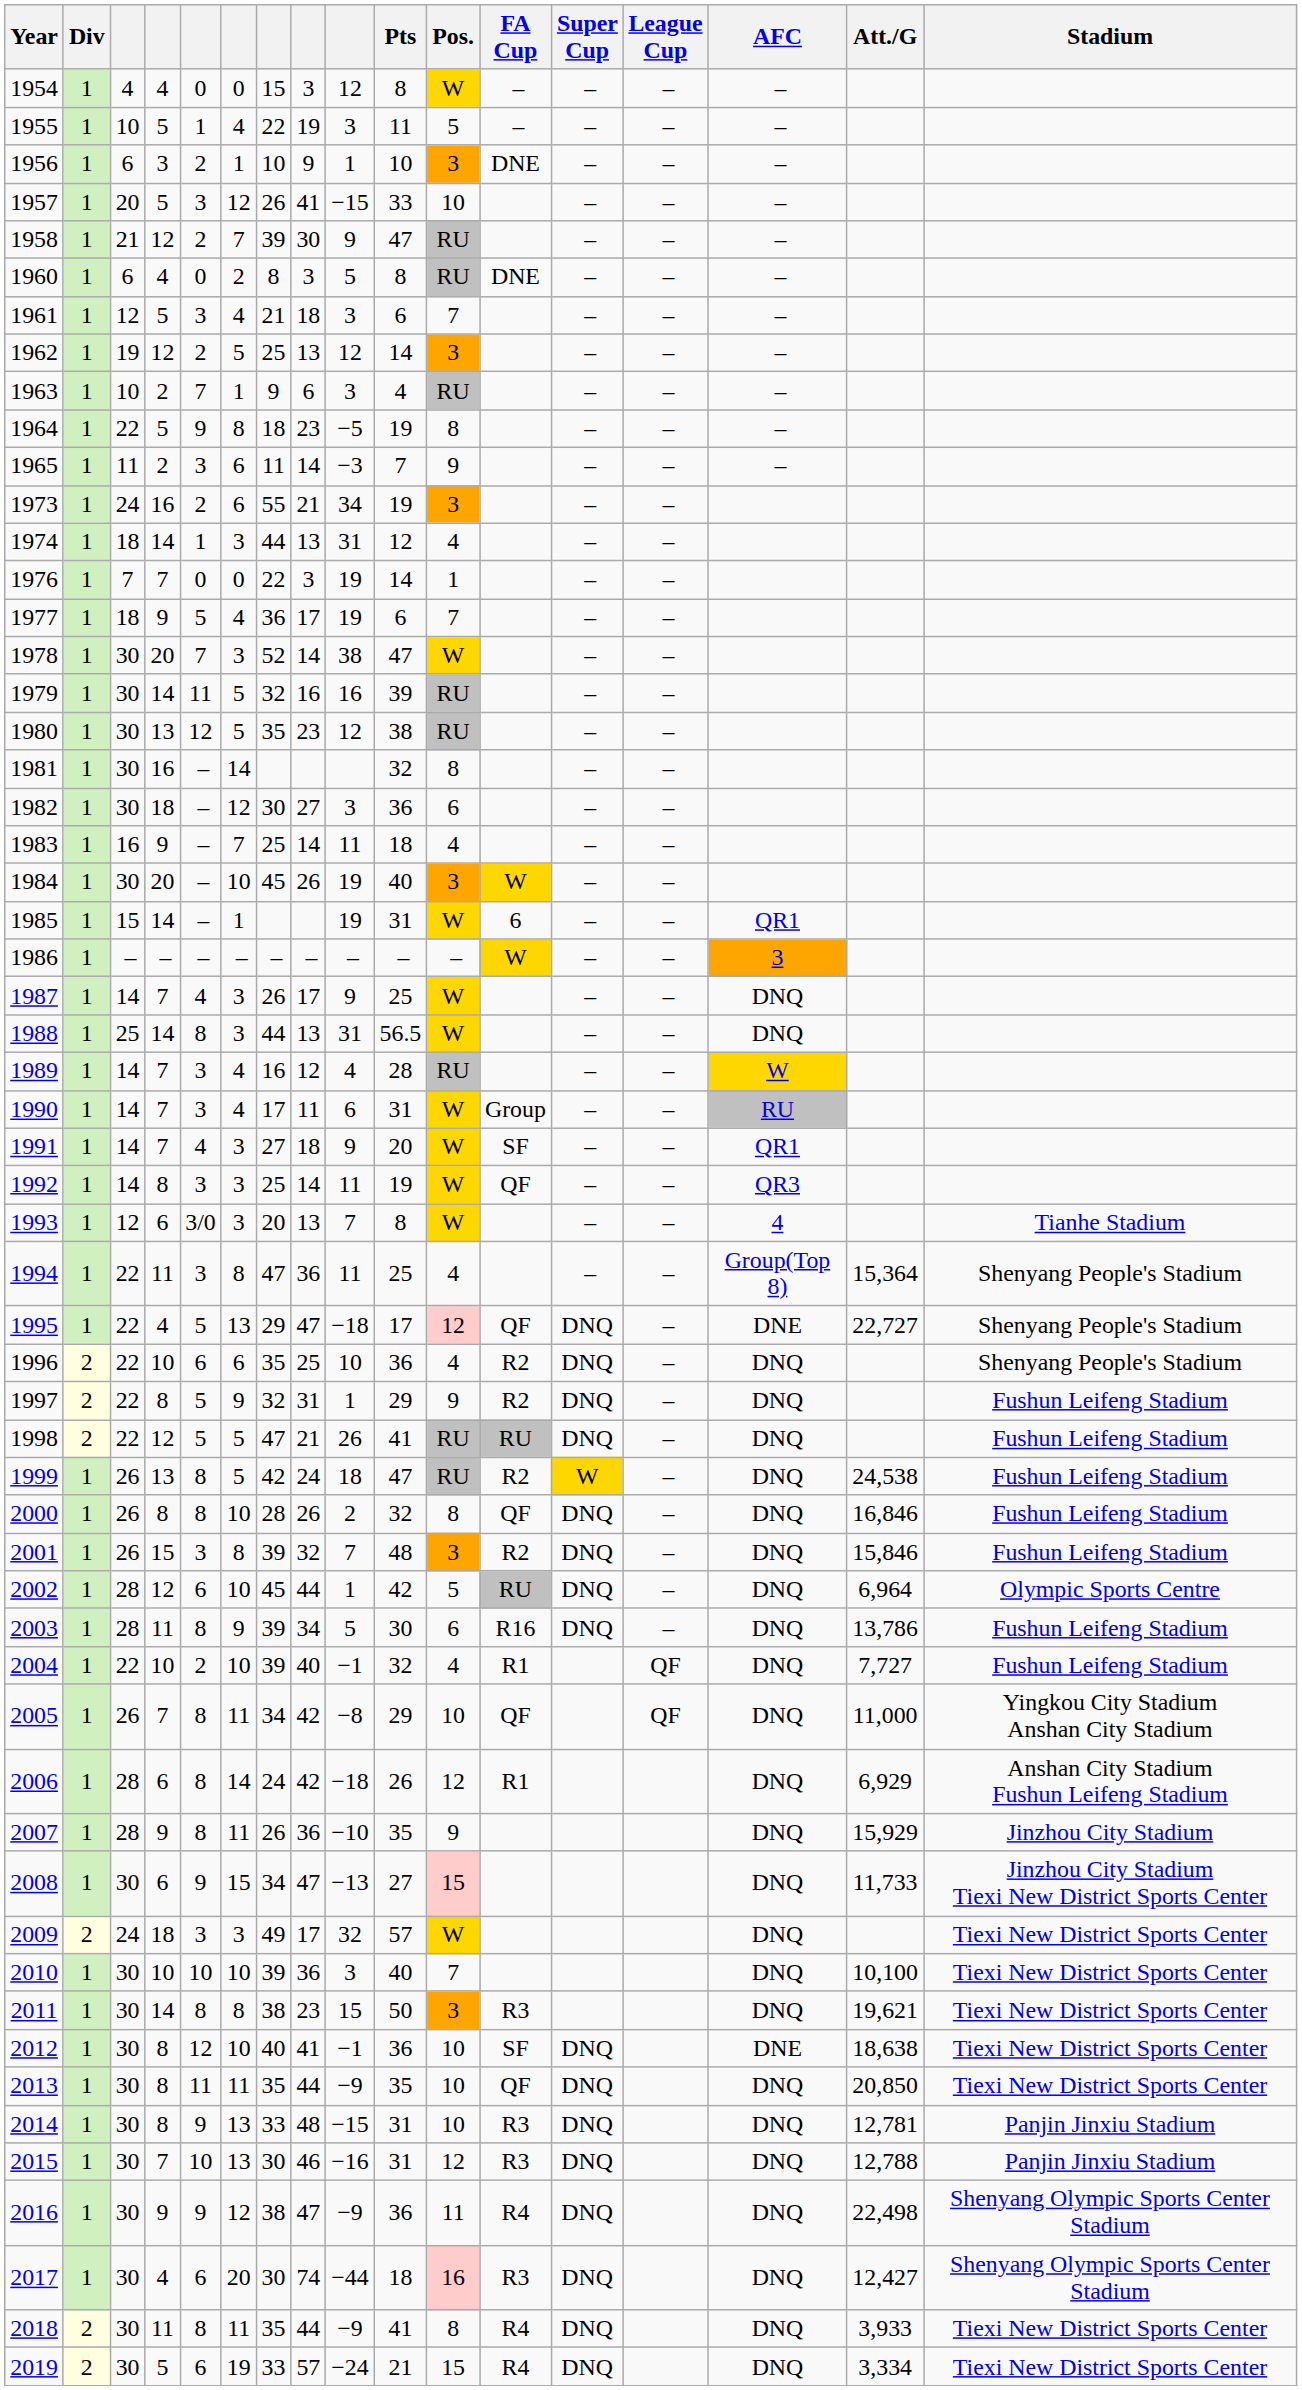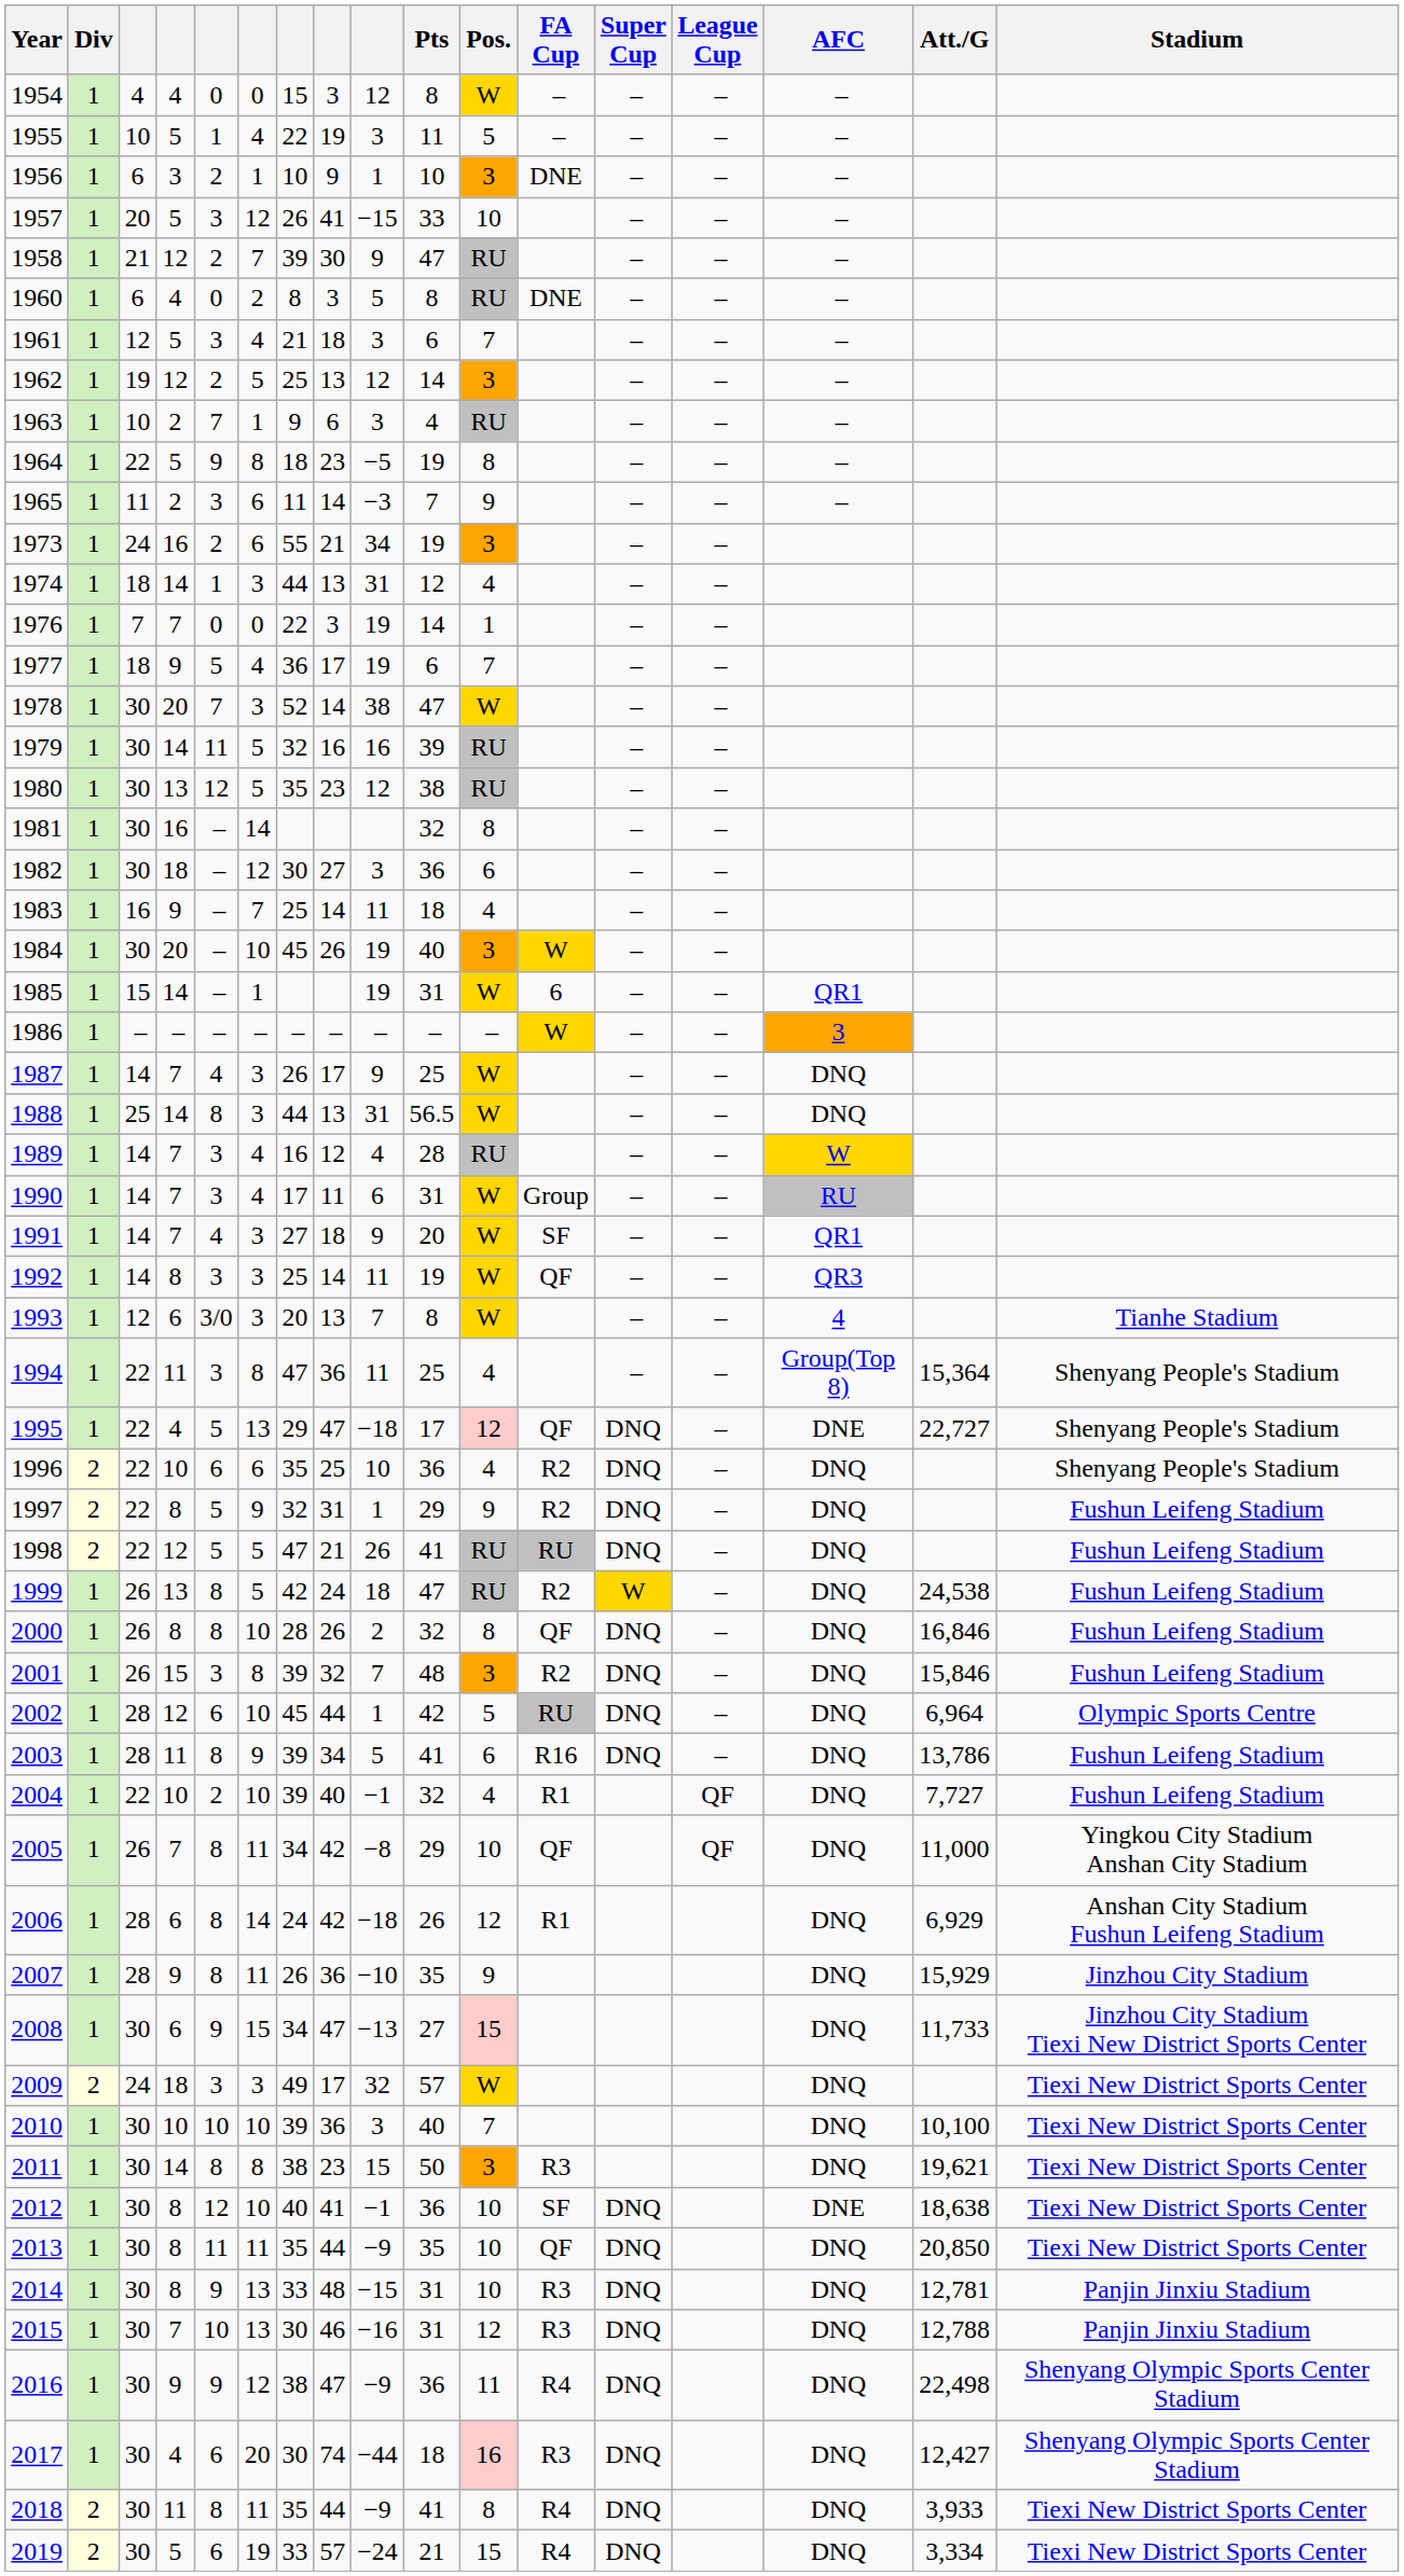2003 | Pts: 30 -> 41
